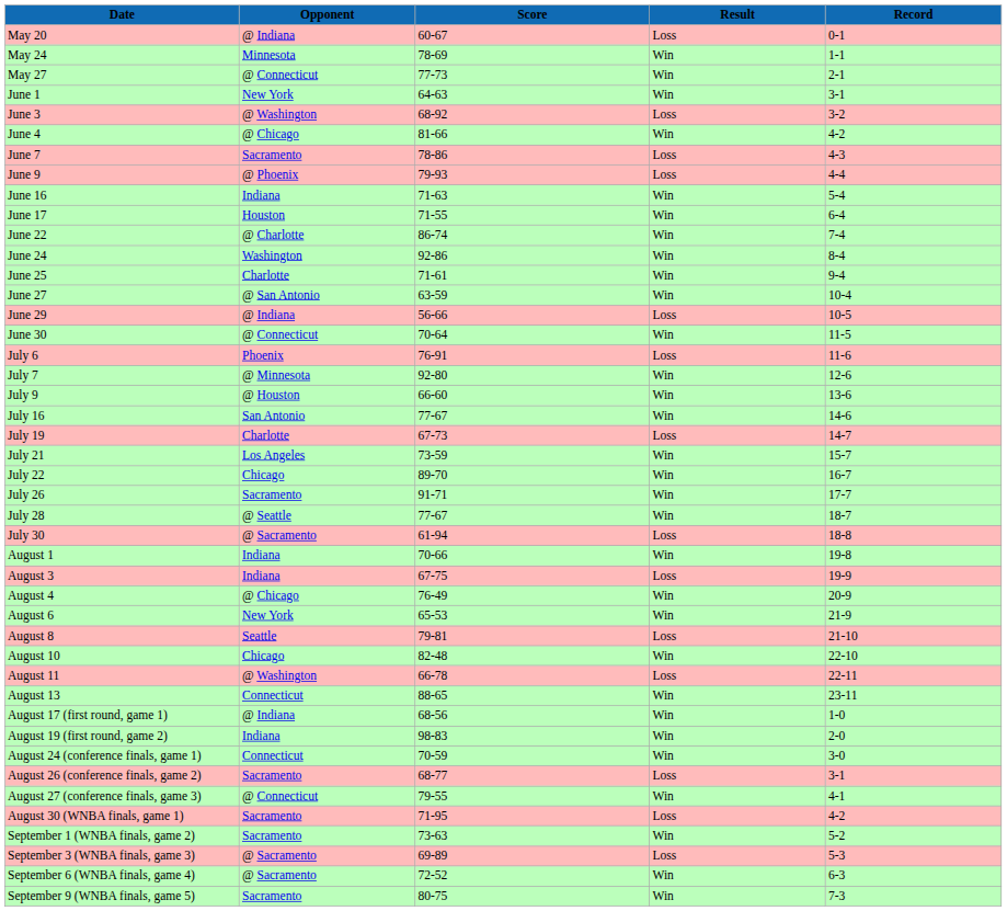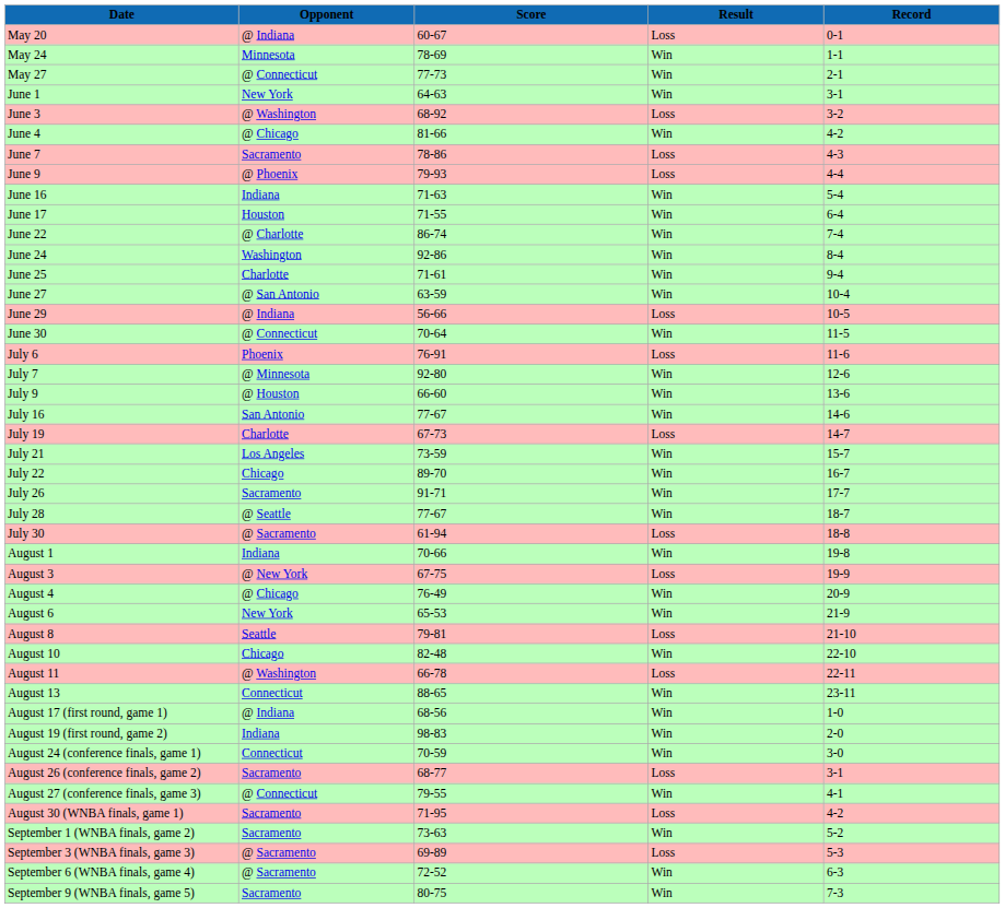August 3 | Opponent: Indiana -> @ New York
